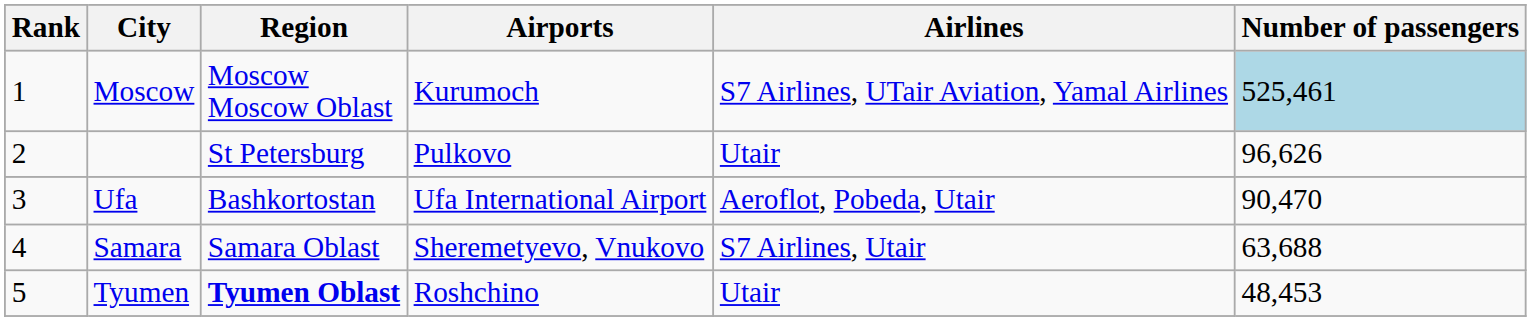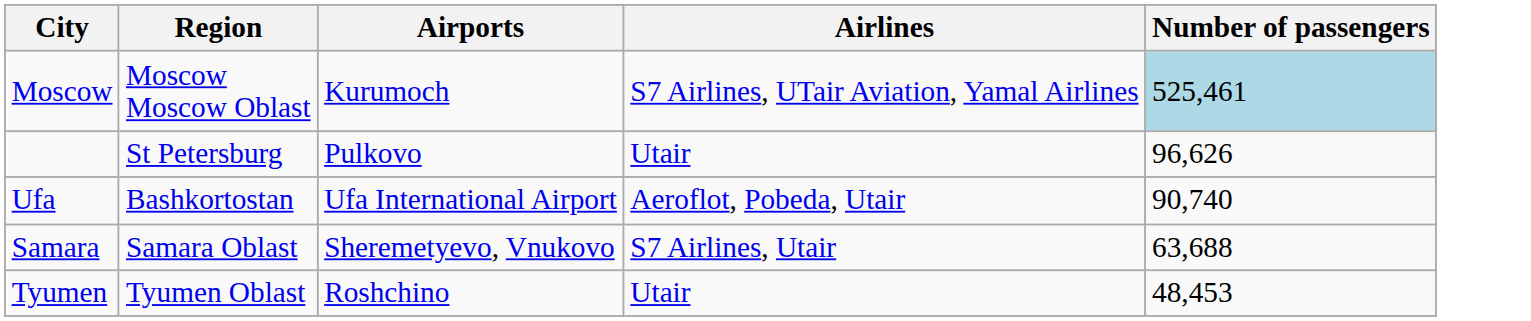- column: Rank | 1 | 2 | 3 | 4 | 5
Ufa | Number of passengers: 90,470 -> 90,740
Tyumen | Region: bold -> normal
